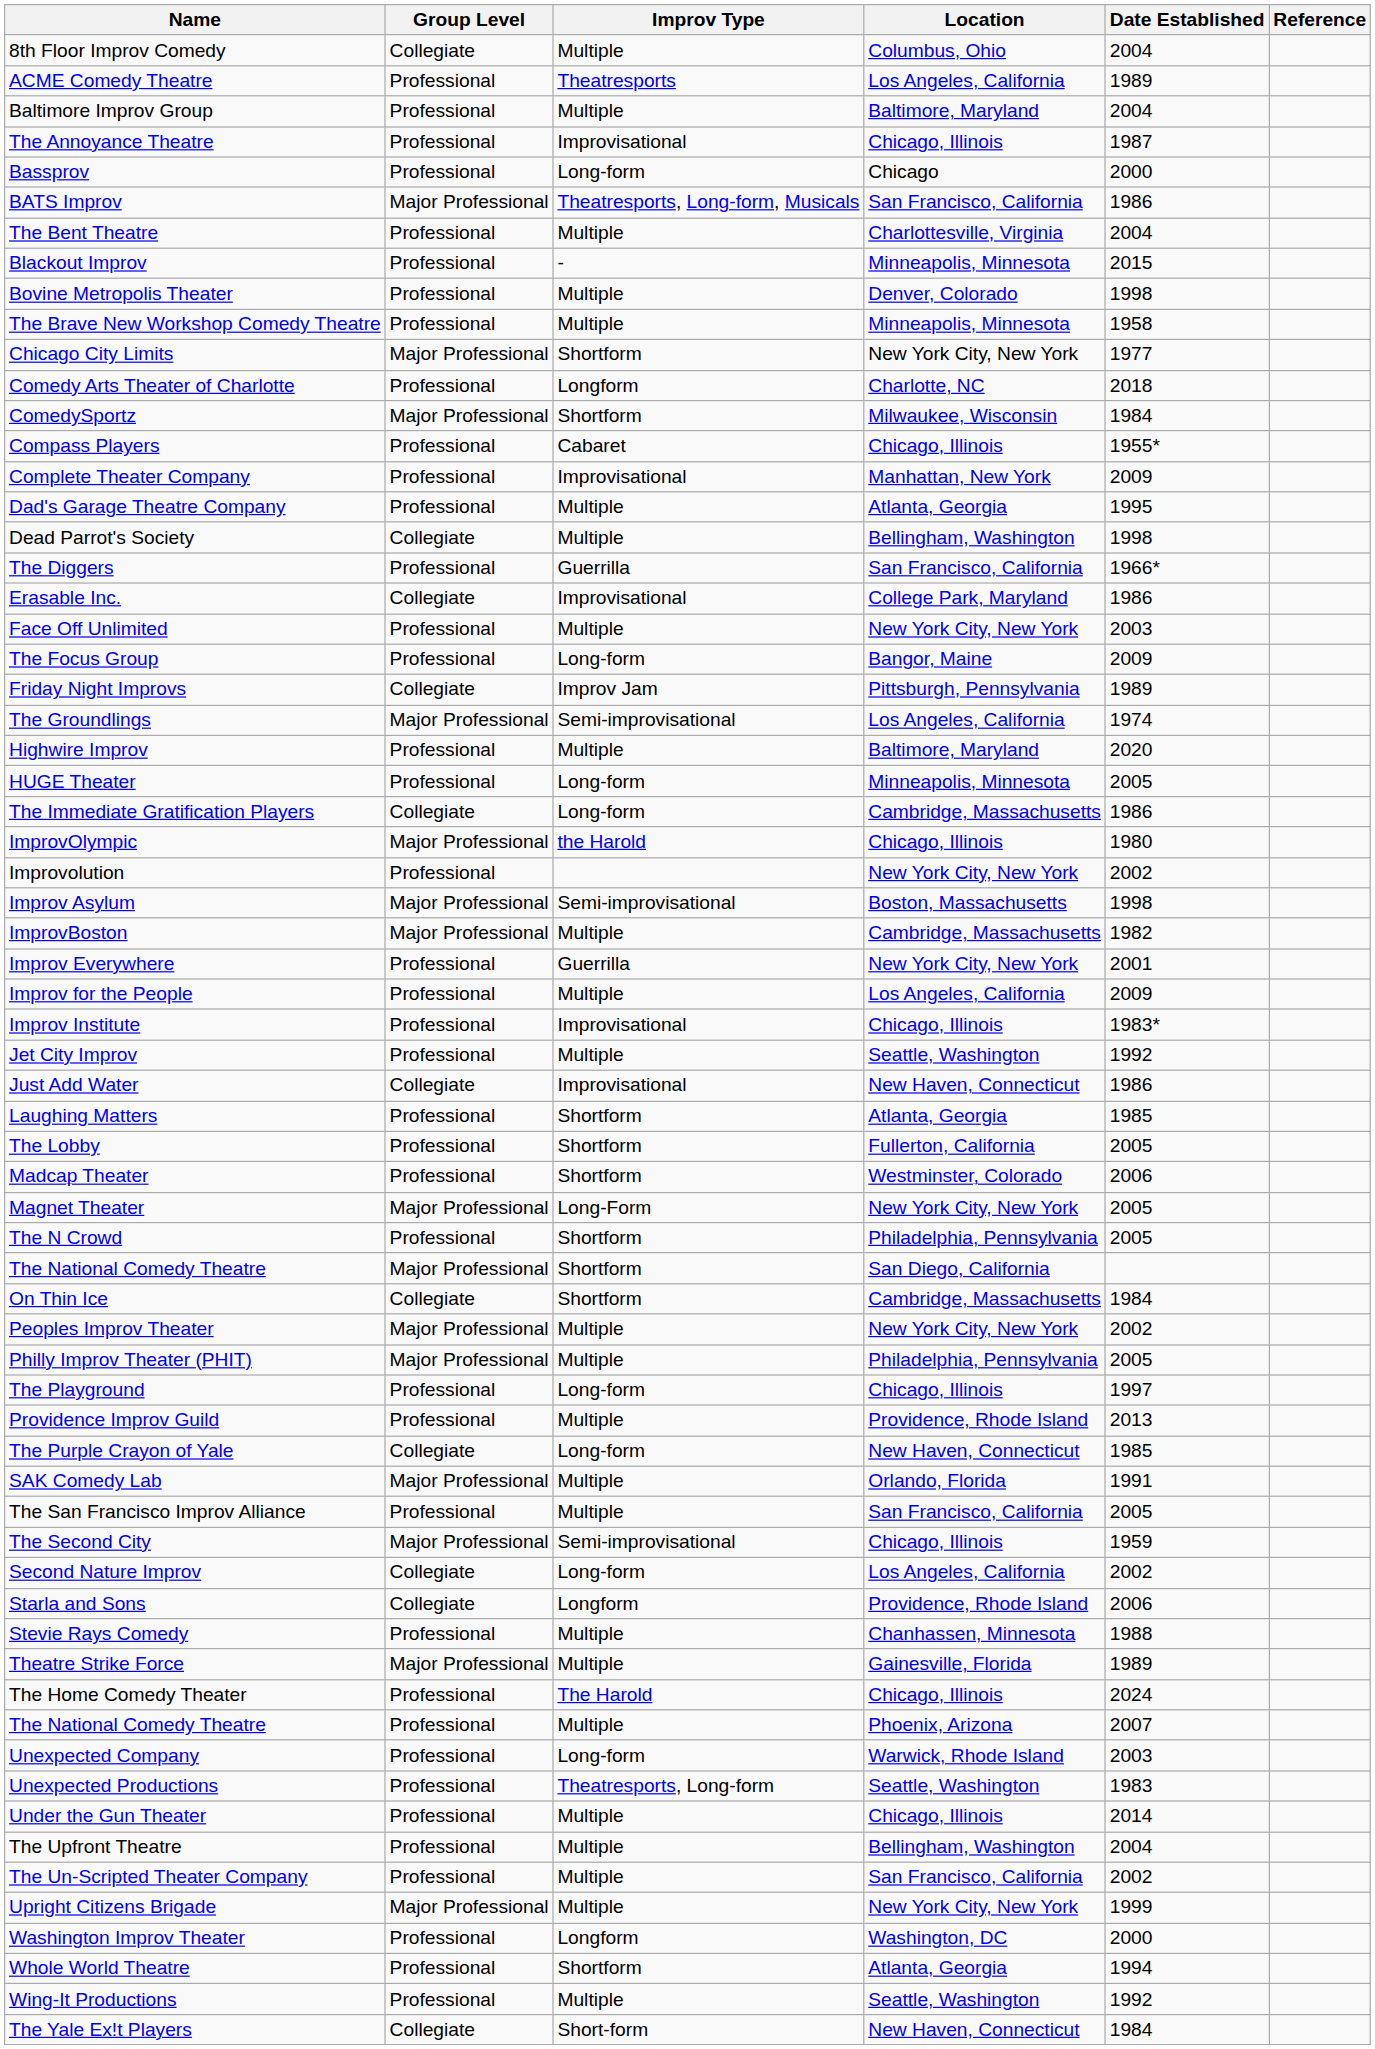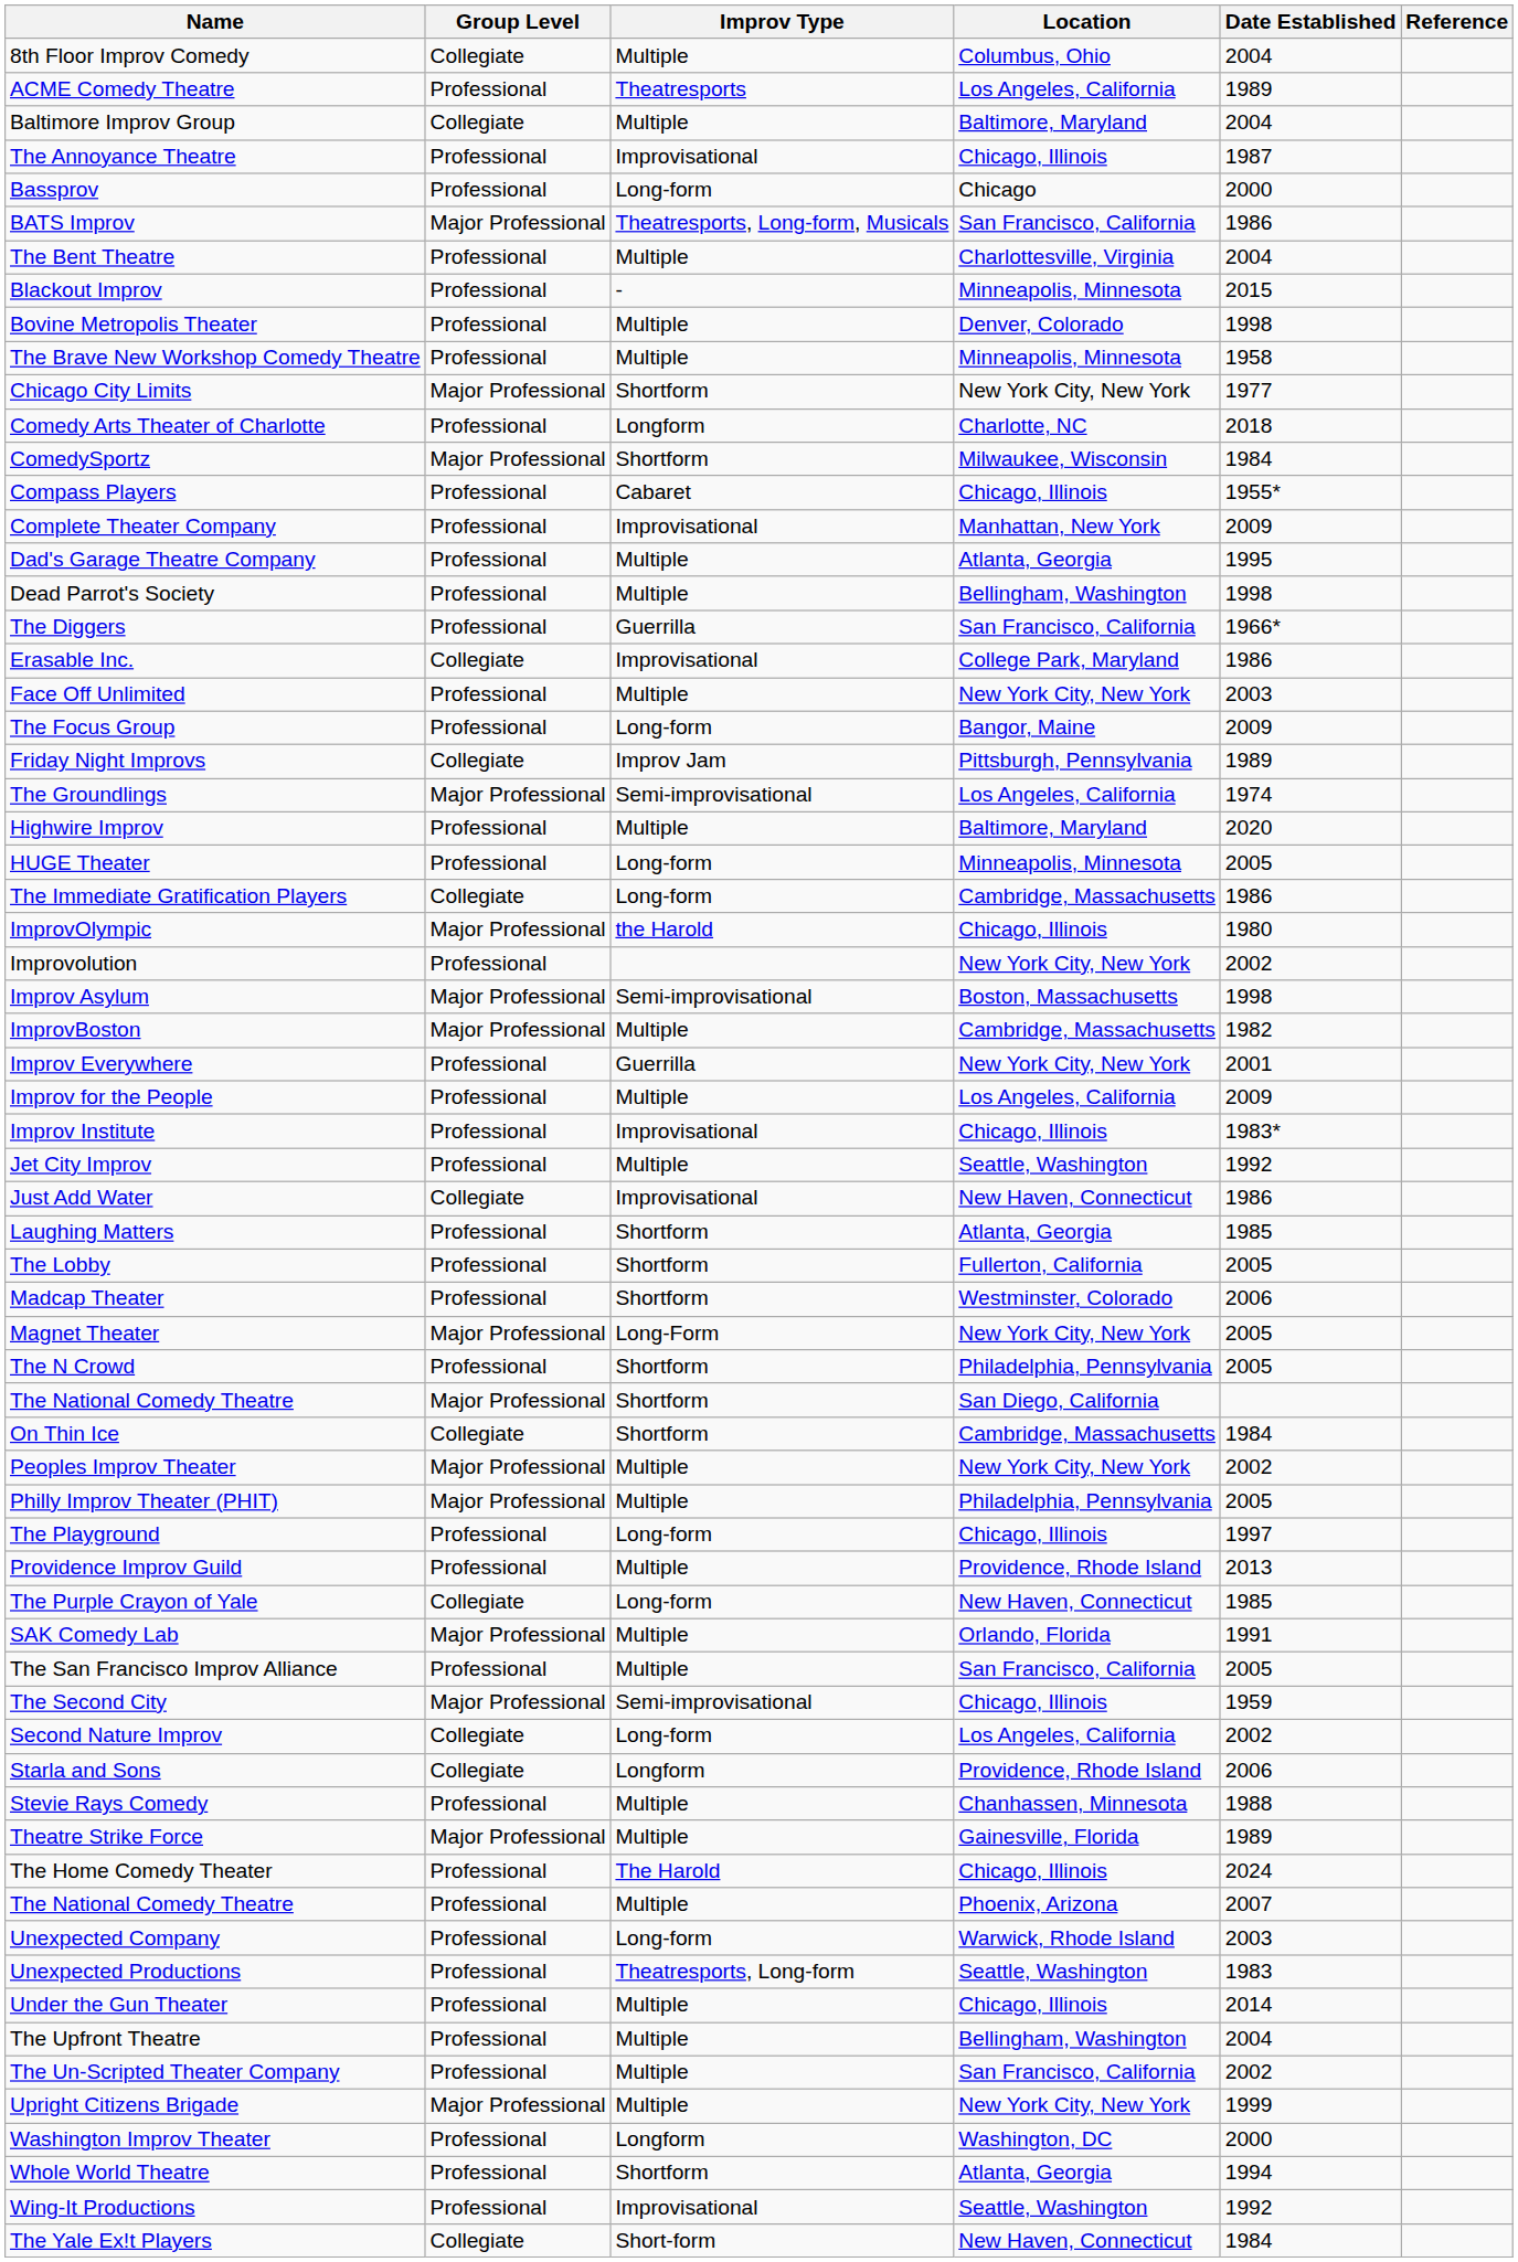Baltimore Improv Group | Group Level: Professional -> Collegiate
Dead Parrot's Society | Group Level: Collegiate -> Professional
Wing-It Productions | Improv Type: Multiple -> Improvisational
